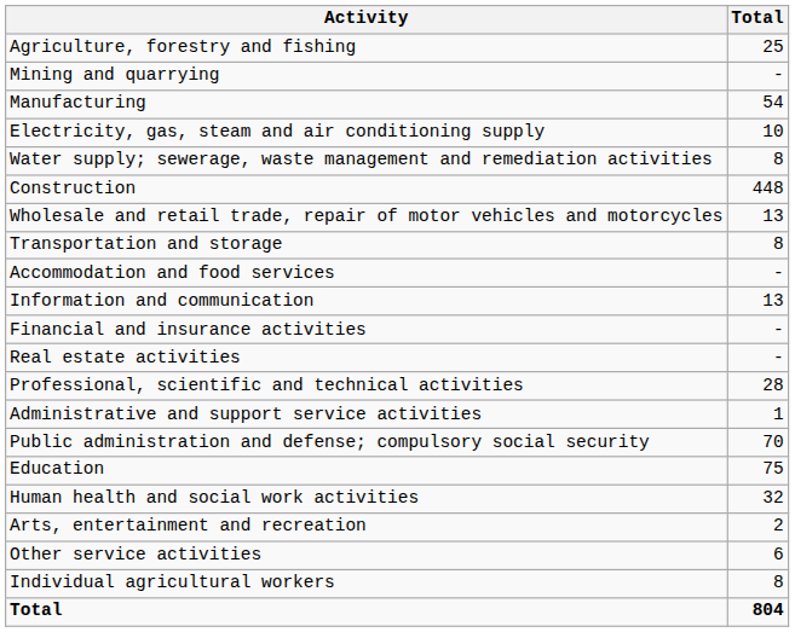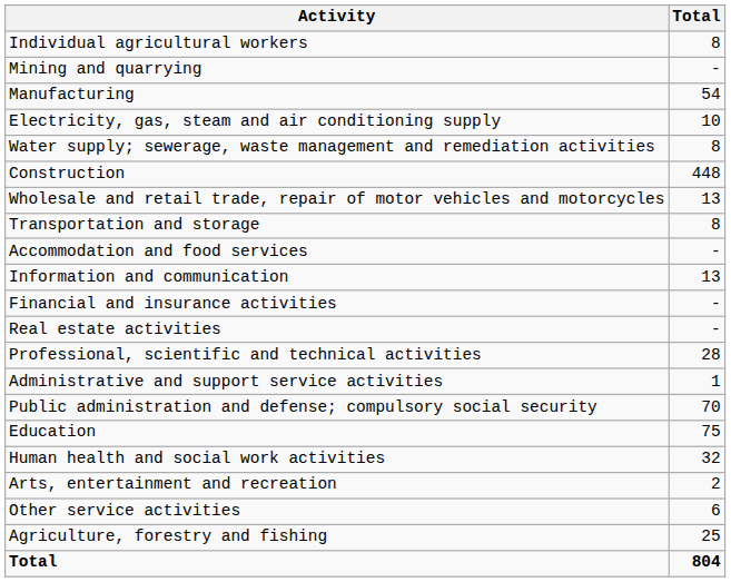rows swapped: Agriculture, forestry and fishing <-> Individual agricultural workers
